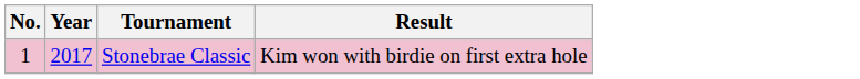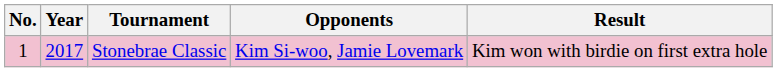+ column: Opponents | Kim Si-woo, Jamie Lovemark
